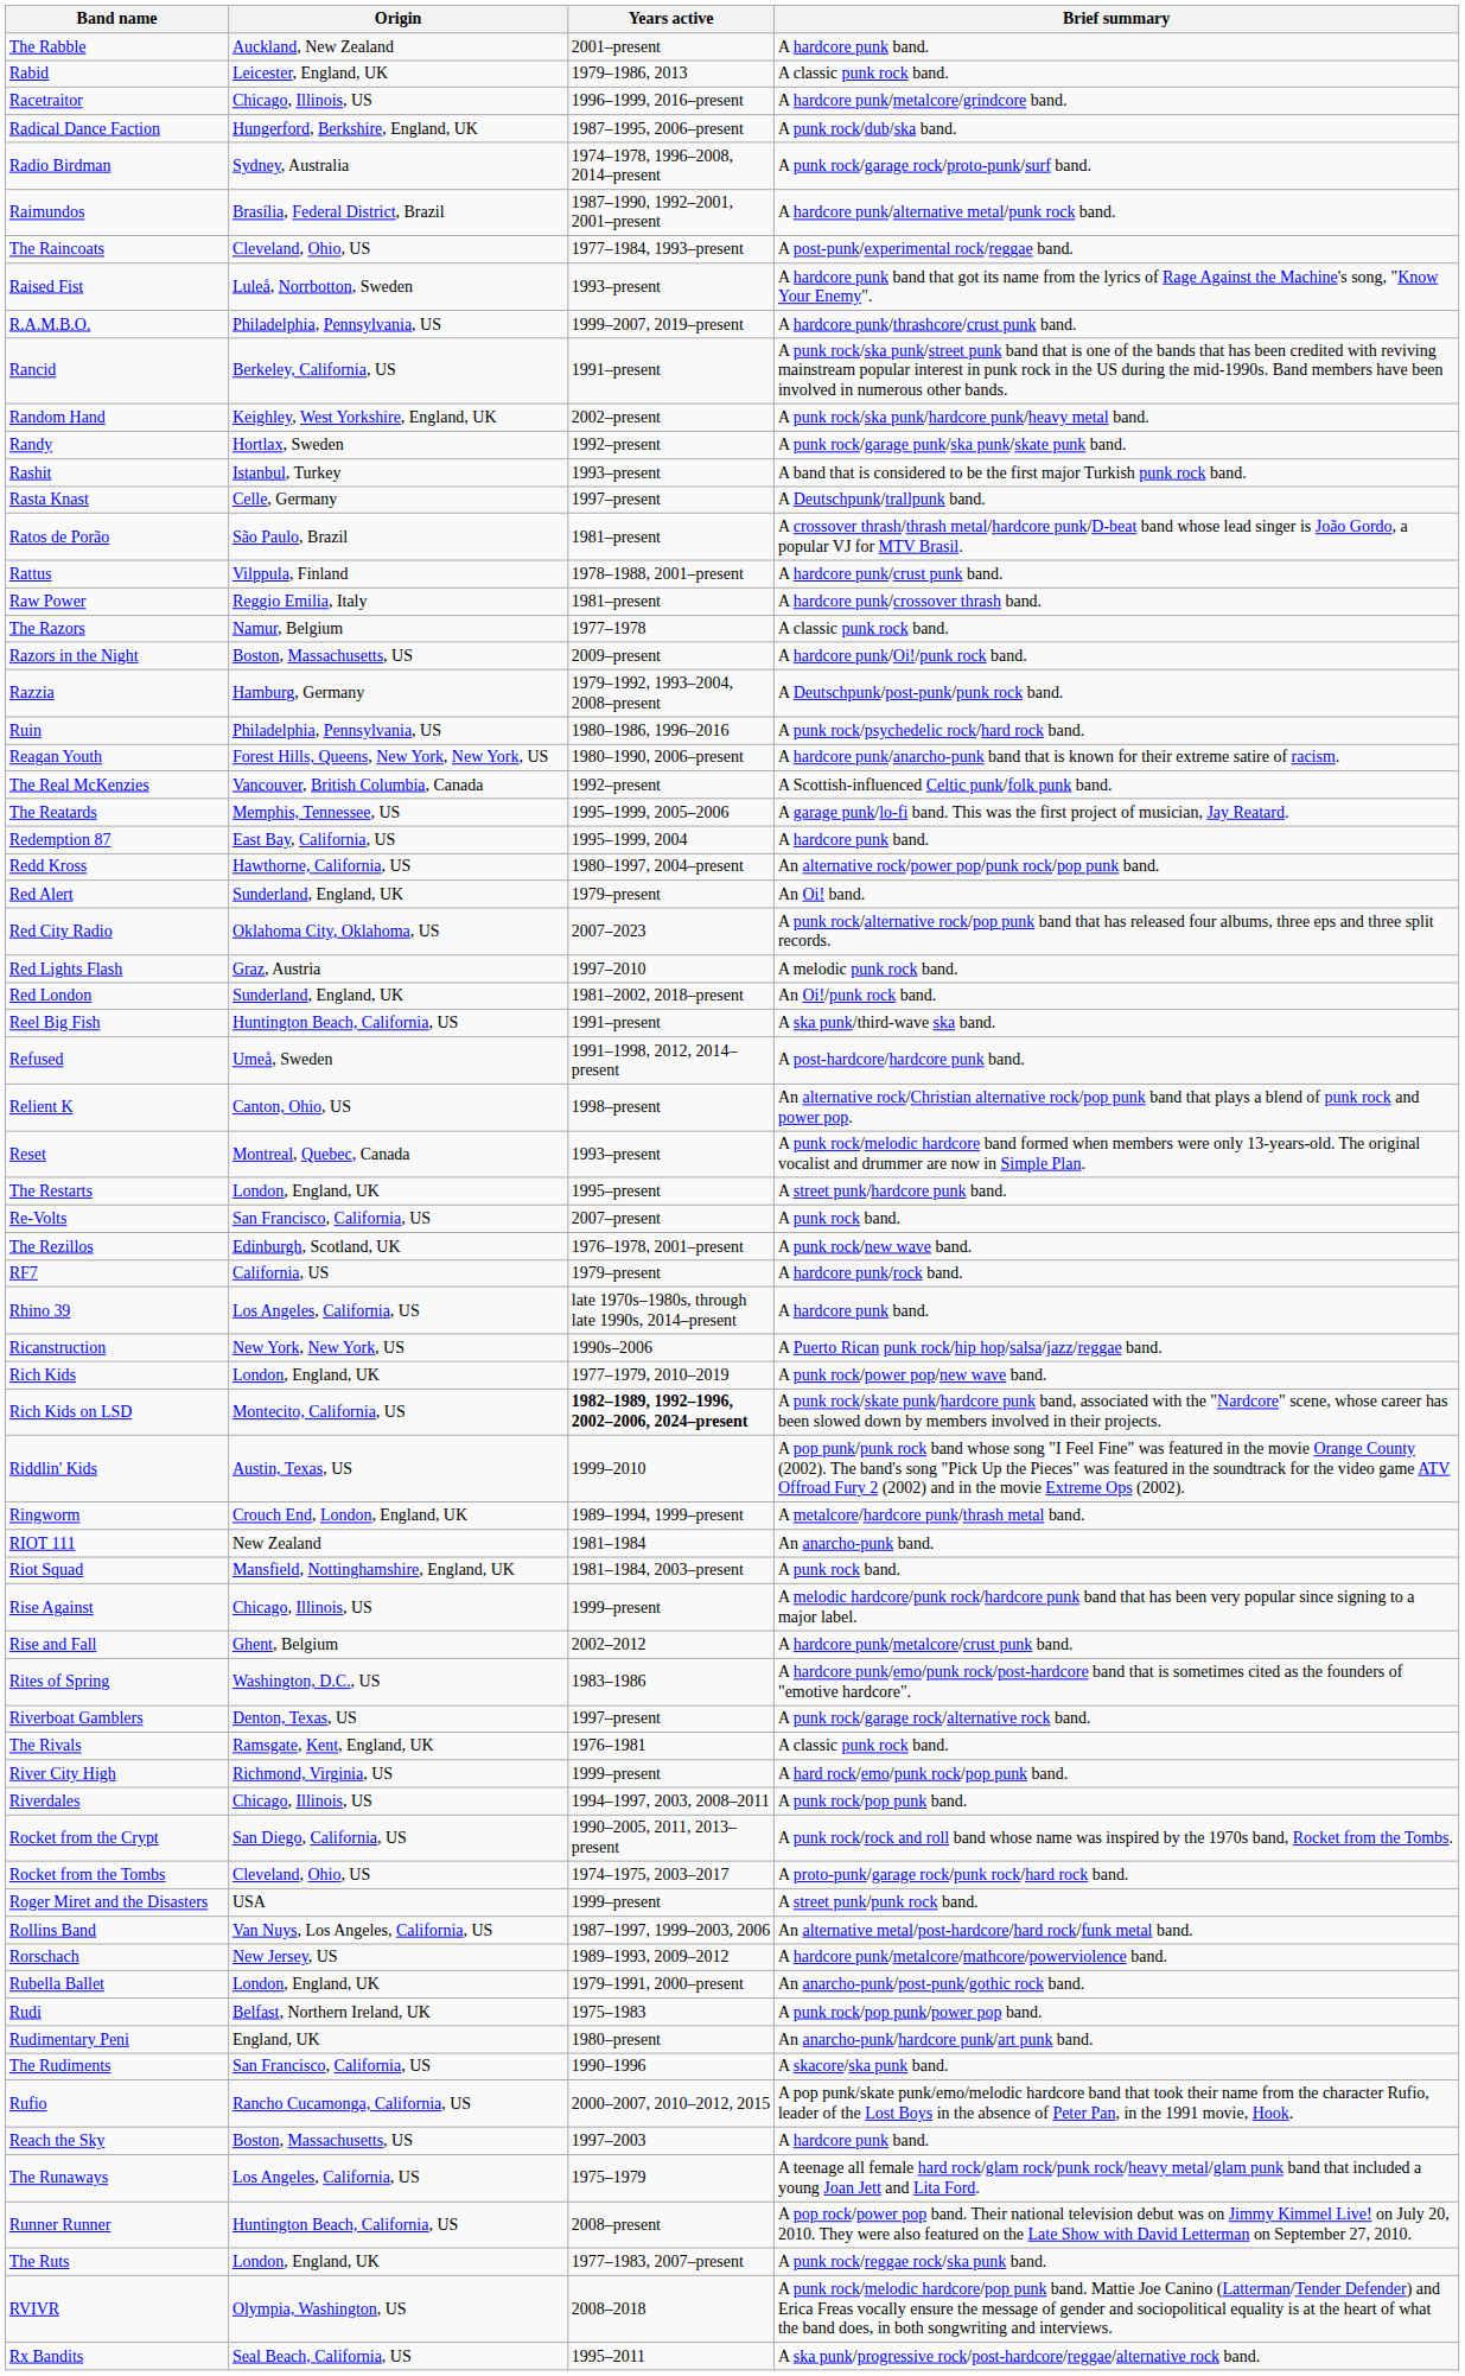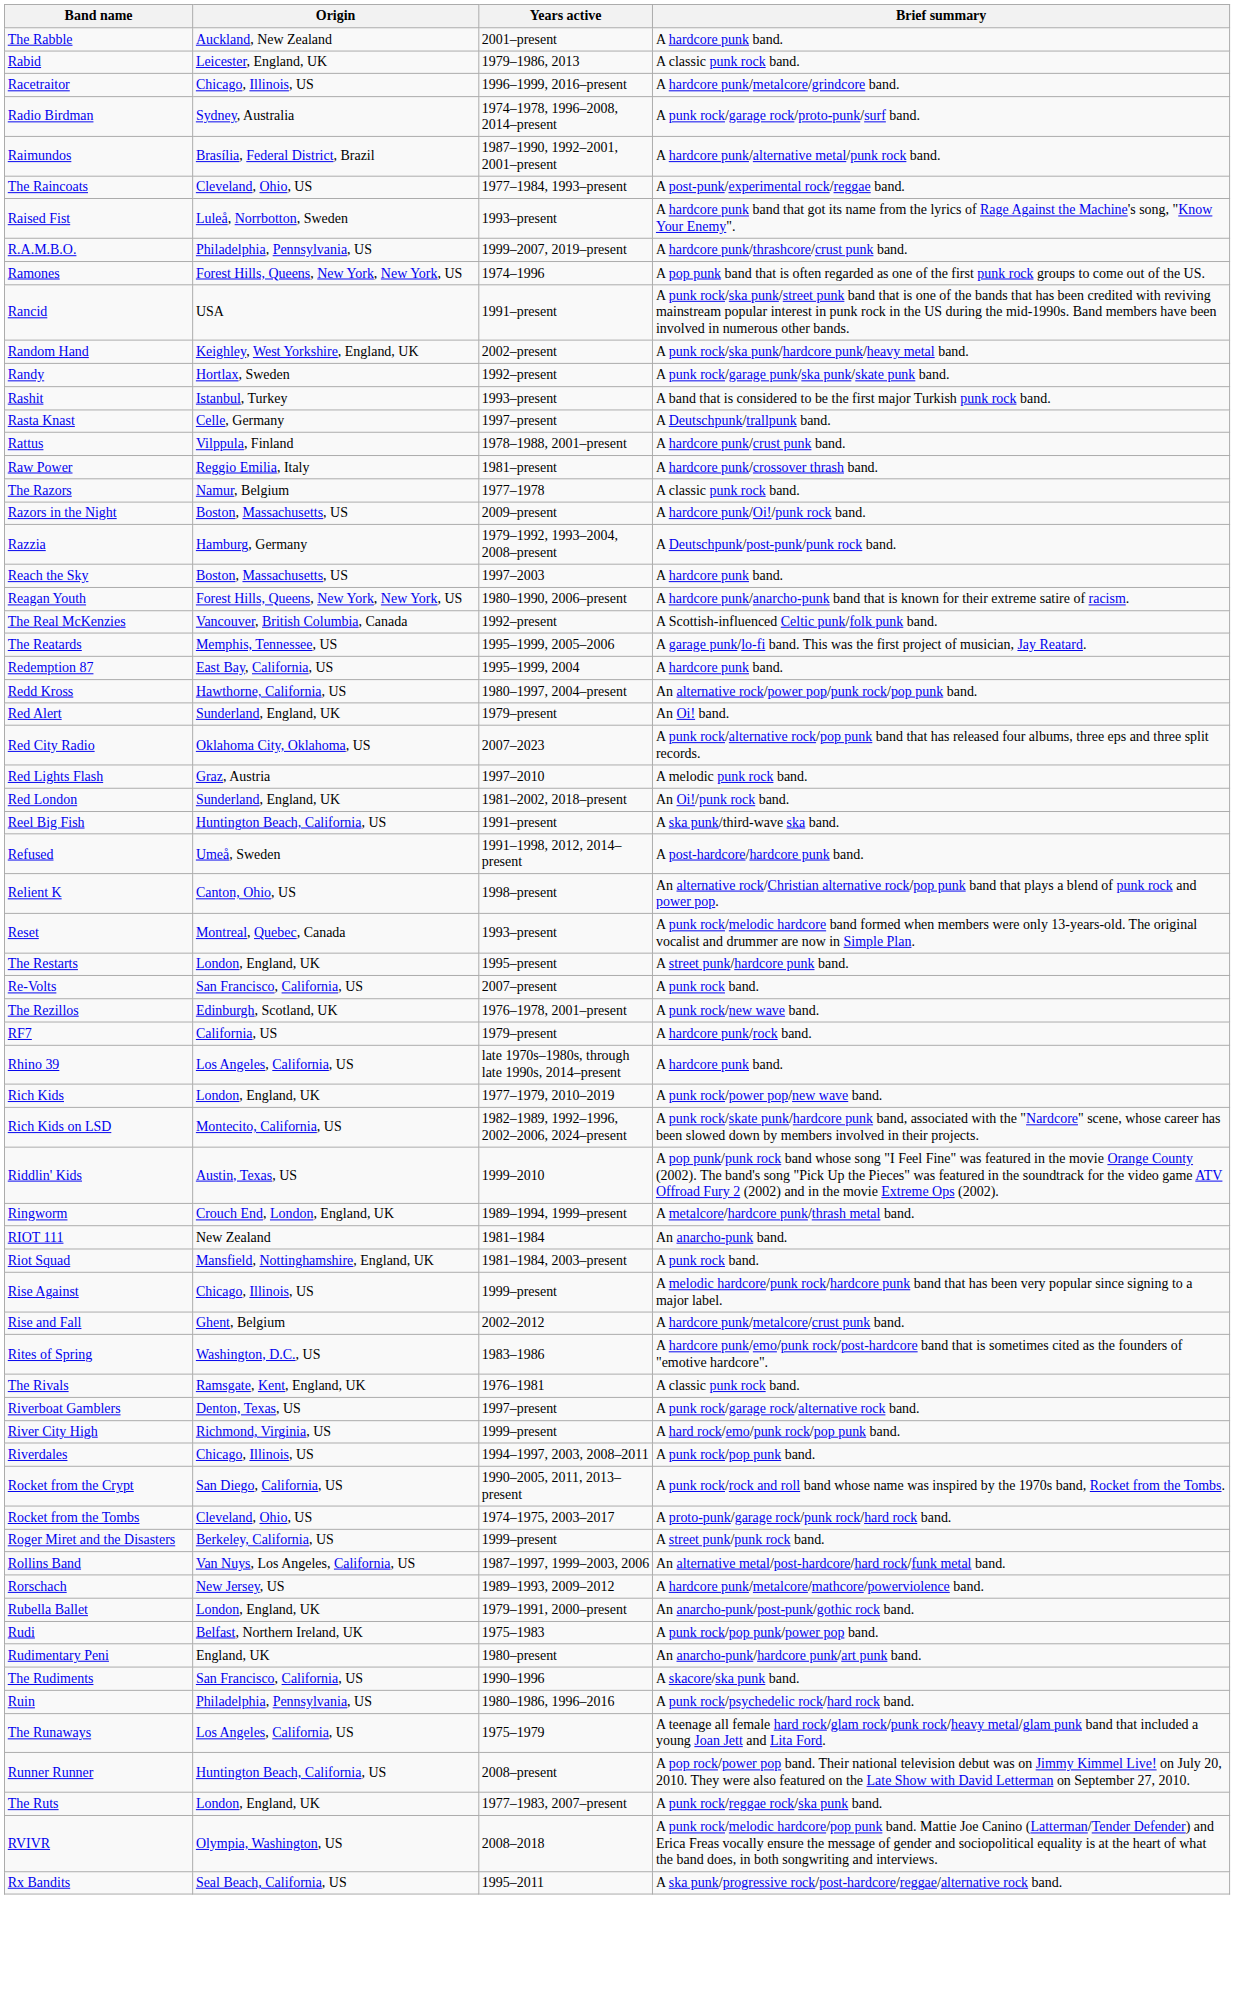- row: Radical Dance Faction | Hungerford, Berkshire, England, UK | 1987–1995, 2006–present | A punk rock/dub/ska band.
+ row: Ramones | Forest Hills, Queens, New York, New York, US | 1974–1996 | A pop punk band that is often regarded as one of the first punk rock groups to come out of the US.
Rancid | Origin: Berkeley, California, US -> USA
- row: Ratos de Porão | São Paulo, Brazil | 1981–present | A crossover thrash/thrash metal/hardcore punk/D-beat band whose lead singer is João Gordo, a popular VJ for MTV Brasil.
rows swapped: Reach the Sky <-> Ruin
- row: Ricanstruction | New York, New York, US | 1990s–2006 | A Puerto Rican punk rock/hip hop/salsa/jazz/reggae band.
Rich Kids on LSD | Years active: bold -> normal
rows swapped: The Rivals <-> Riverboat Gamblers
Roger Miret and the Disasters | Origin: USA -> Berkeley, California, US
- row: Rufio | Rancho Cucamonga, California, US | 2000–2007, 2010–2012, 2015 | A pop punk/skate punk/emo/melodic hardcore band that took their name from the character Rufio, leader of the Lost Boys in the absence of Peter Pan, in the 1991 movie, Hook.
